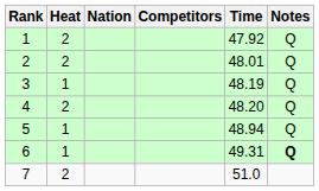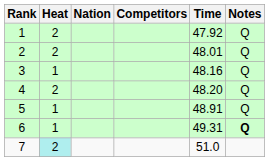3 | Time: 48.19 -> 48.16
5 | Time: 48.94 -> 48.91
7 | Heat: no background -> paleturquoise background
